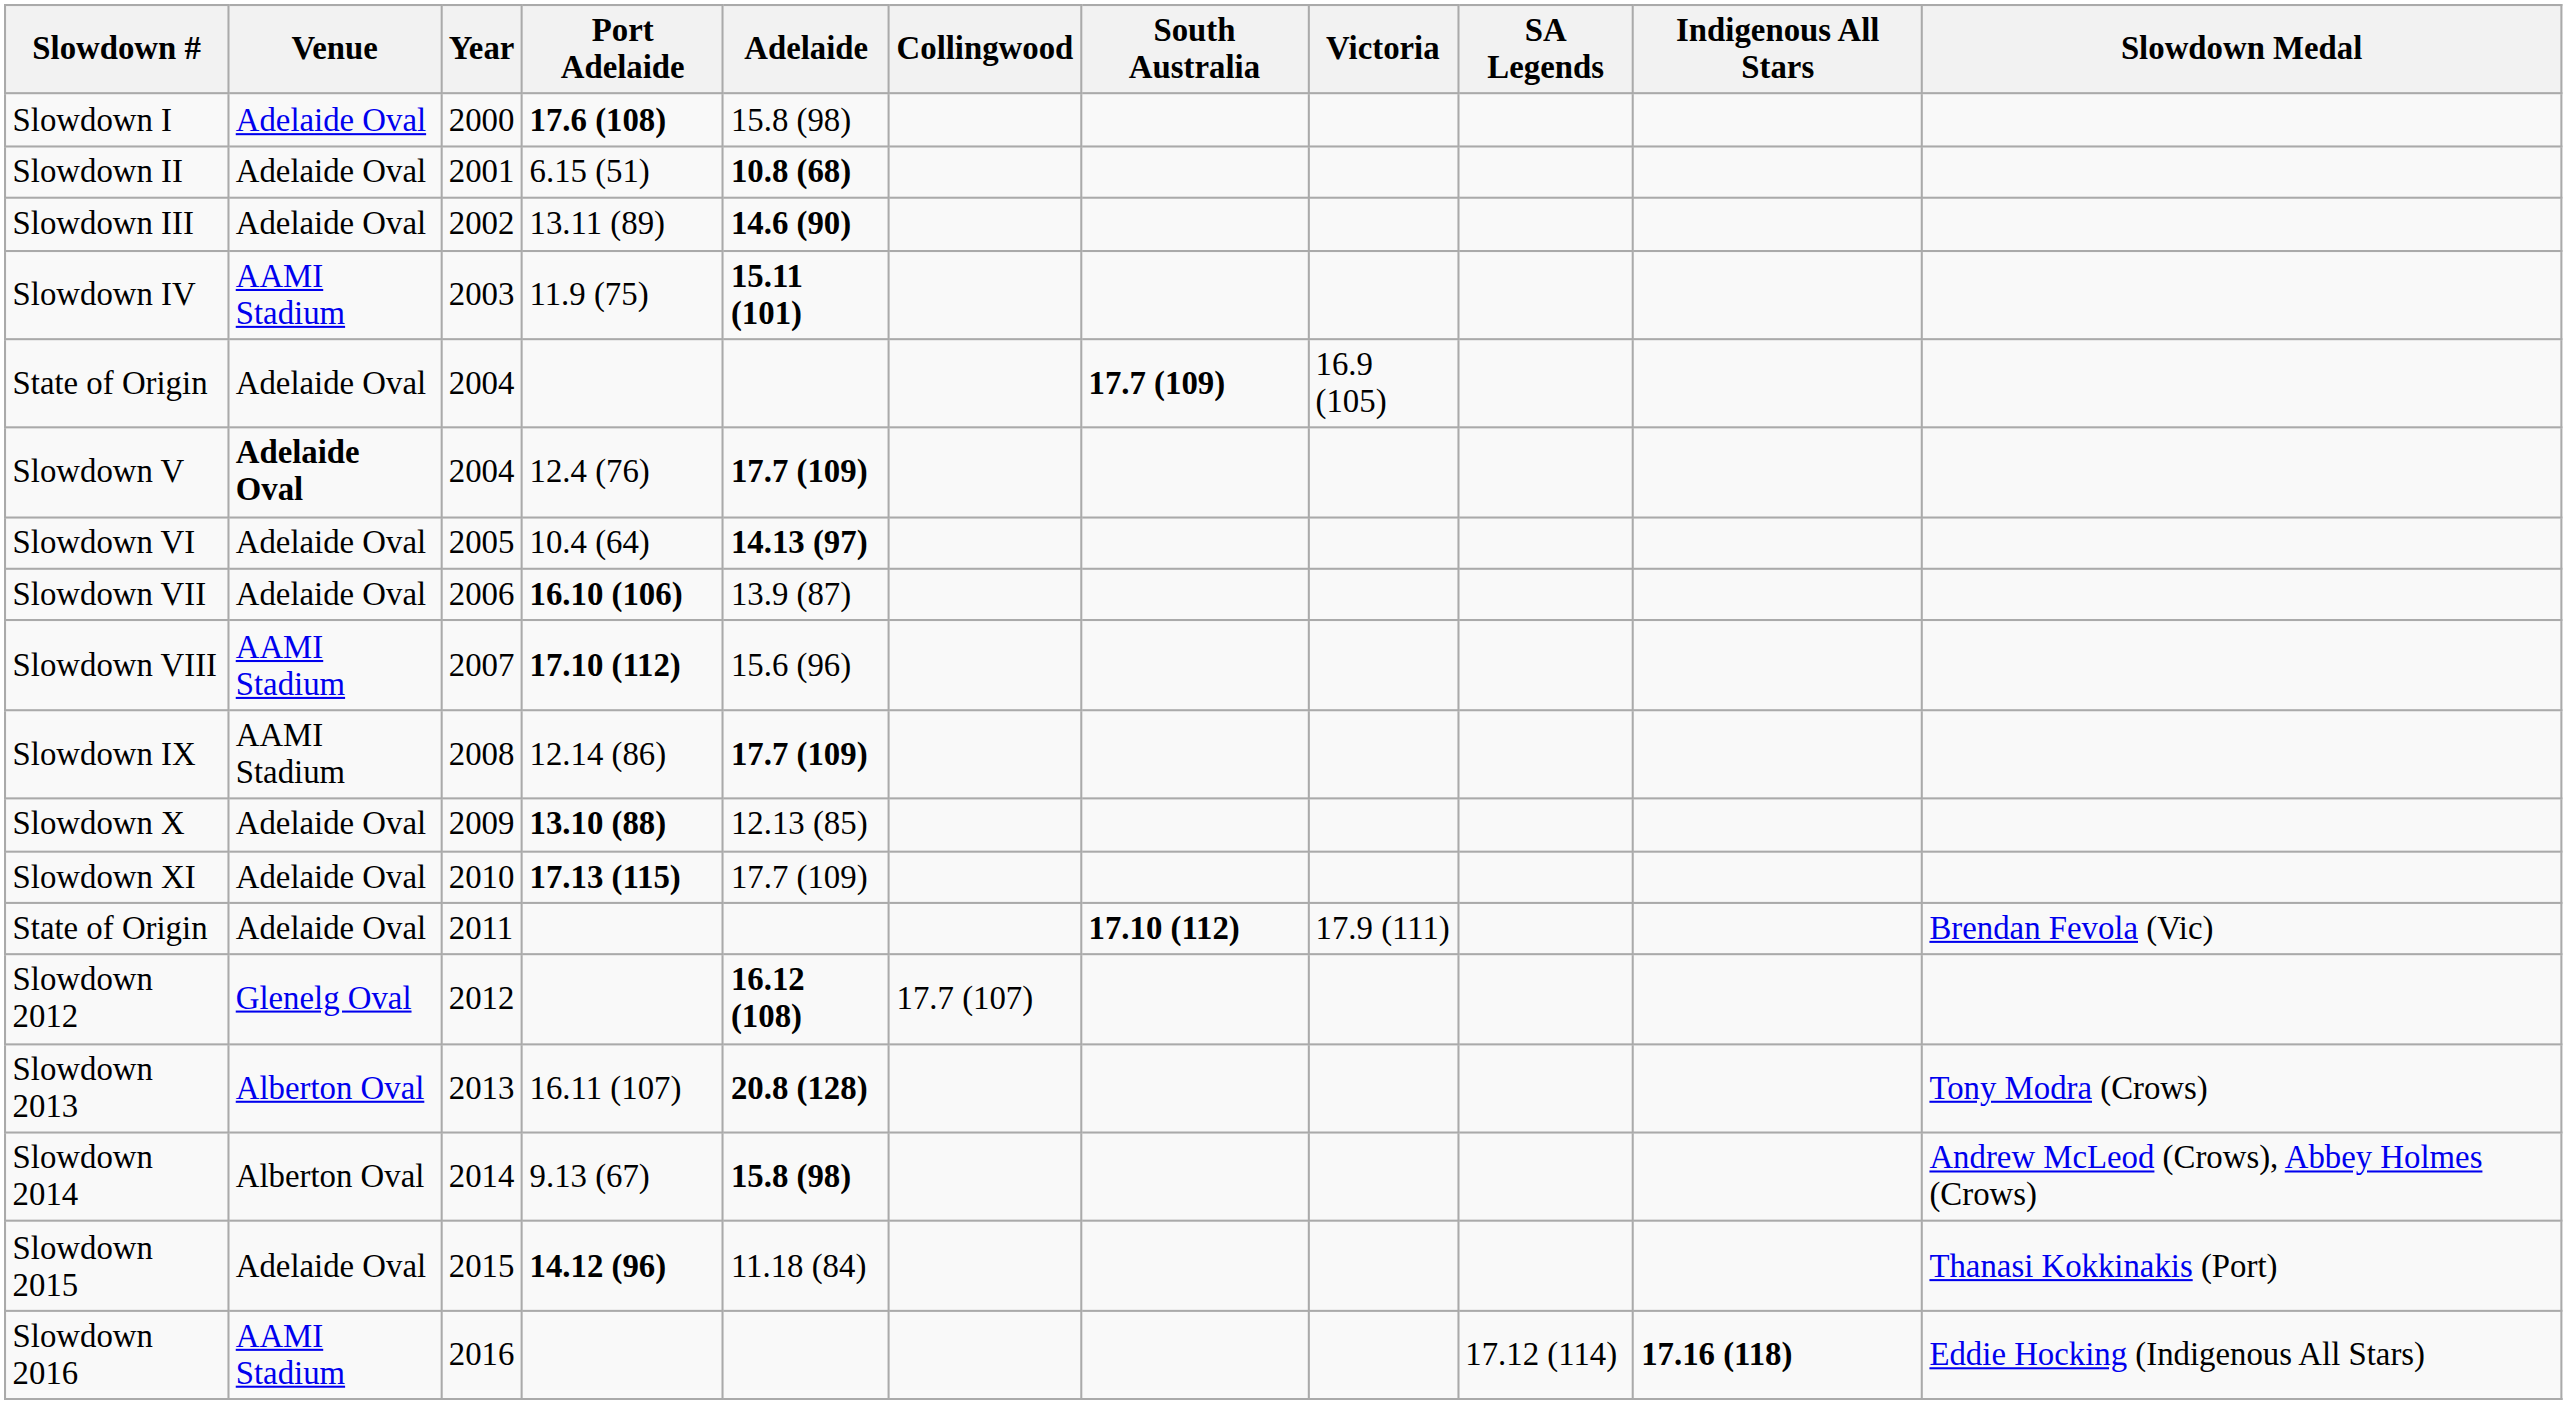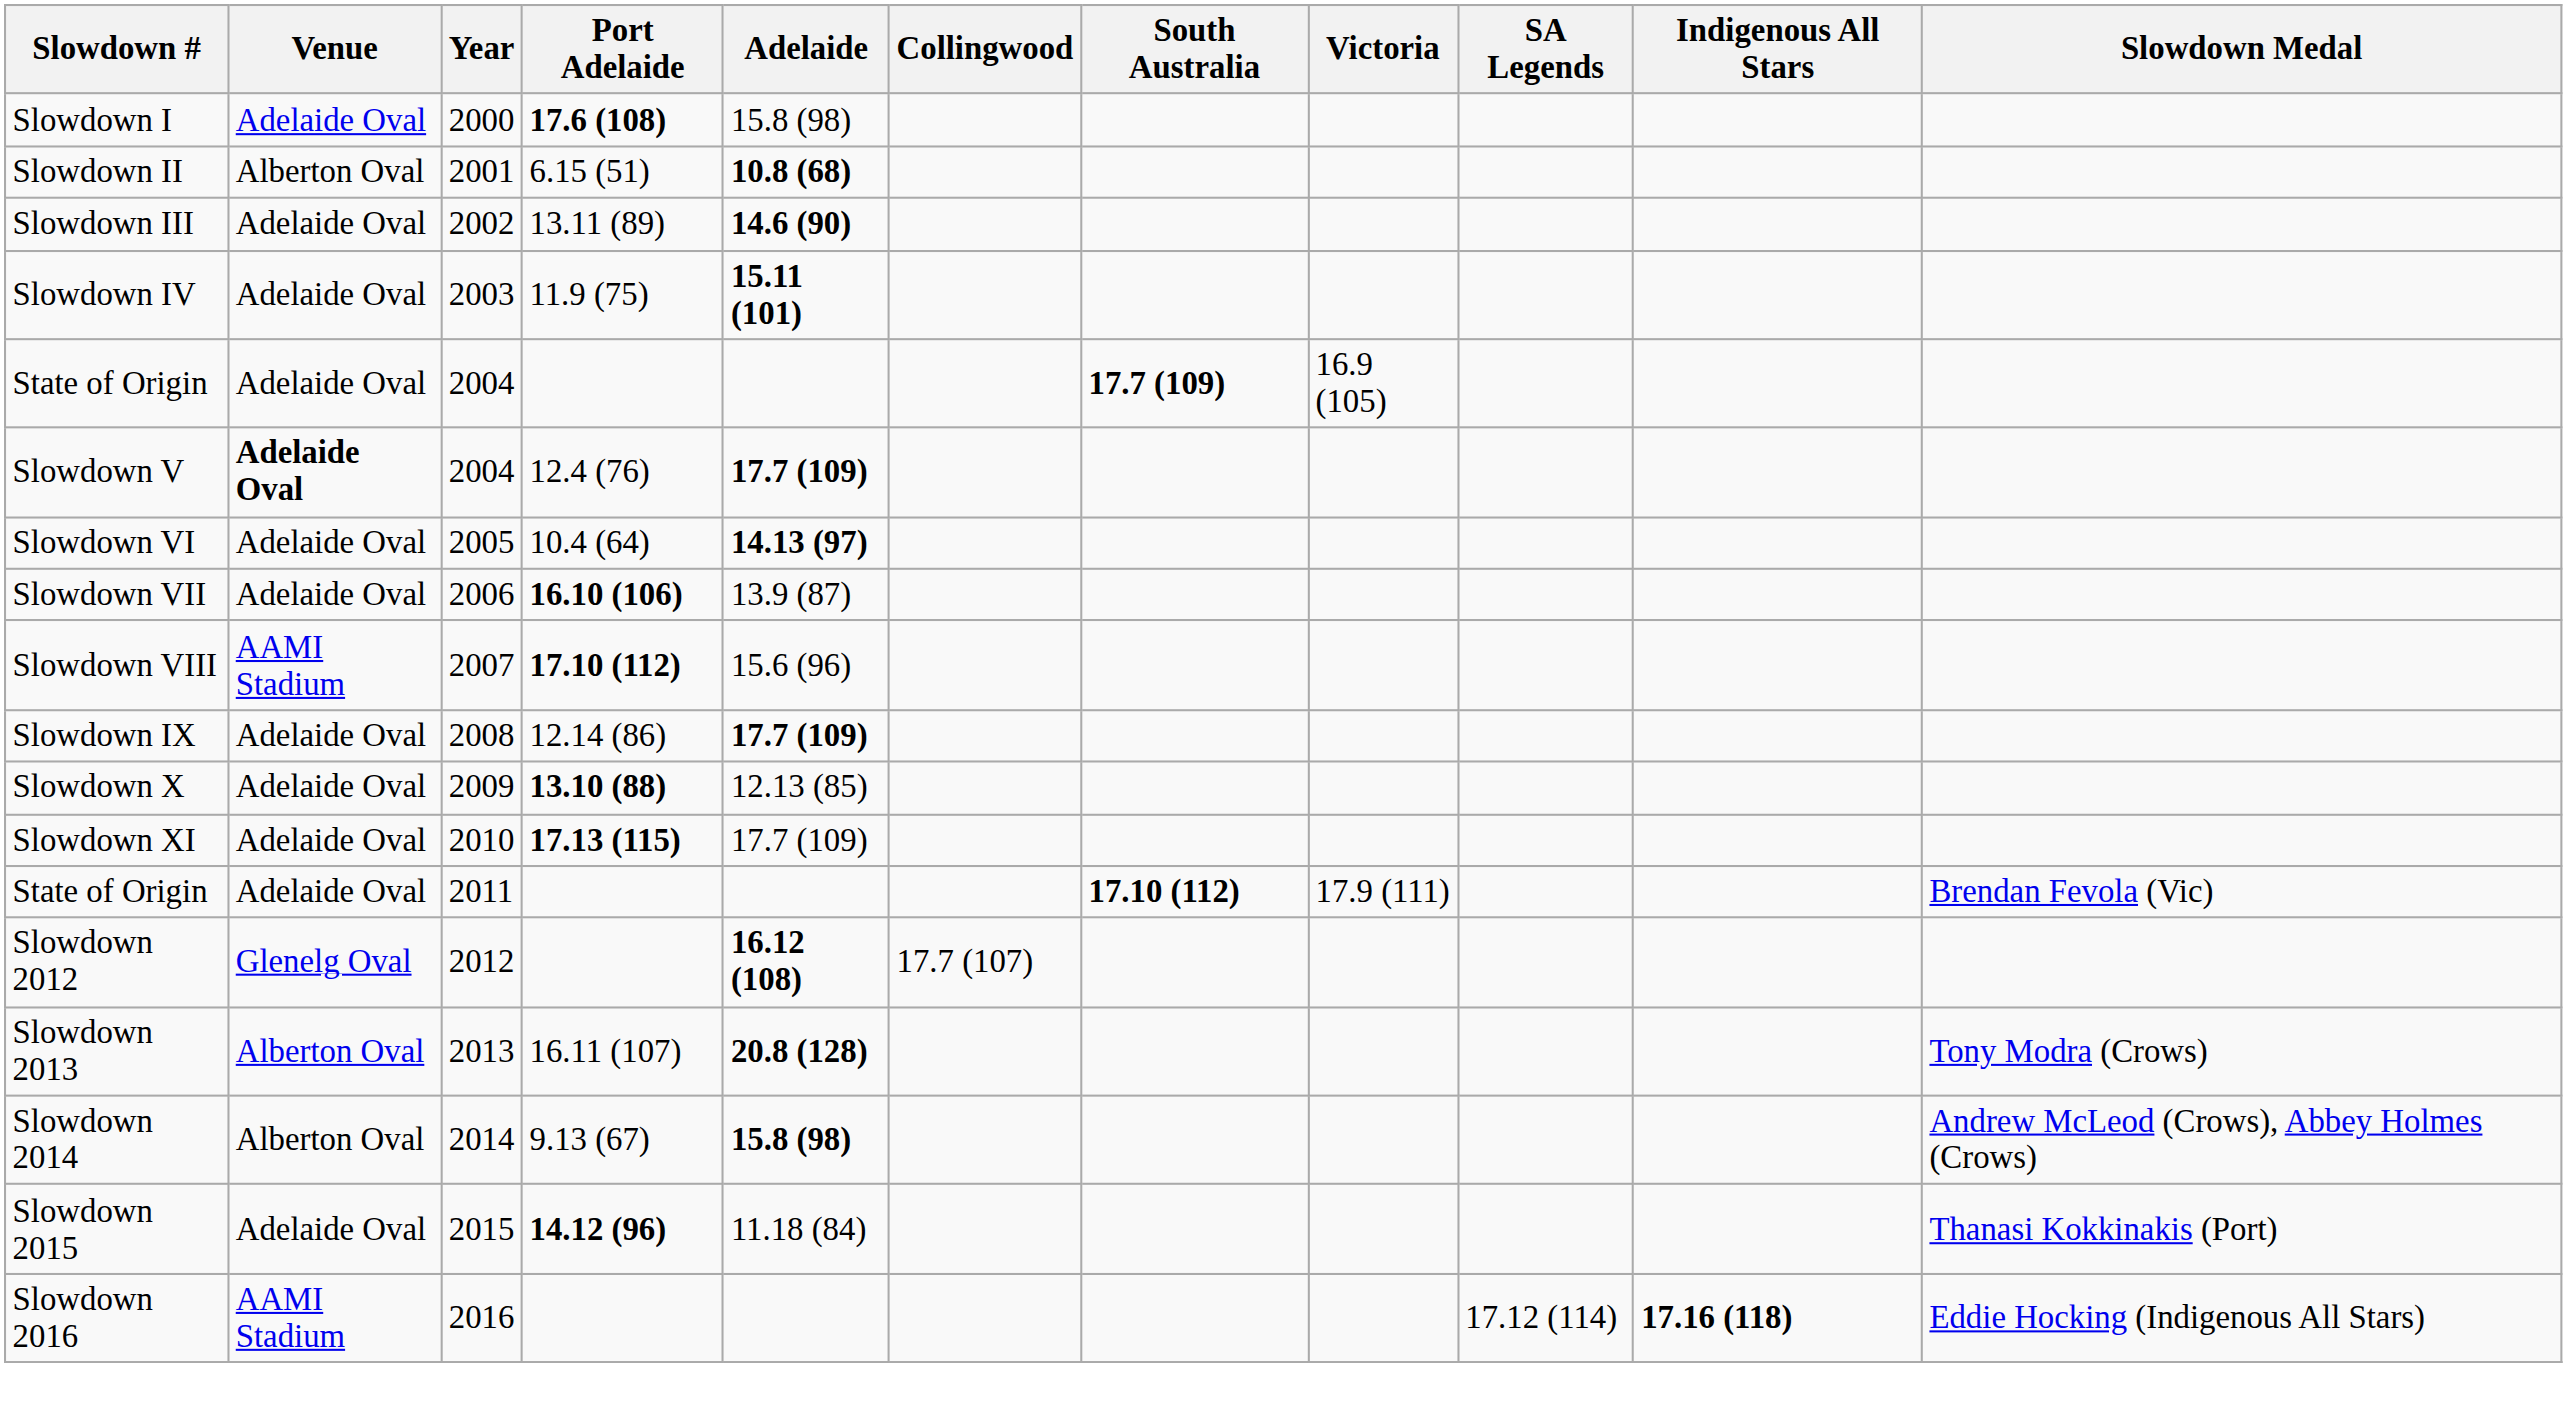Slowdown II | Venue: Adelaide Oval -> Alberton Oval
Slowdown IV | Venue: AAMI Stadium -> Adelaide Oval
Slowdown IX | Venue: AAMI Stadium -> Adelaide Oval
